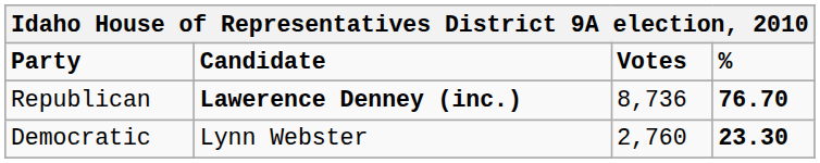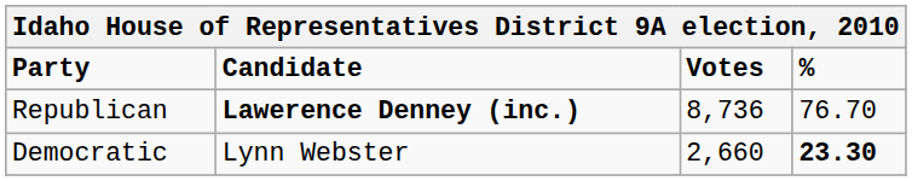Republican | %: bold -> normal
Democratic | Votes: 2,760 -> 2,660
